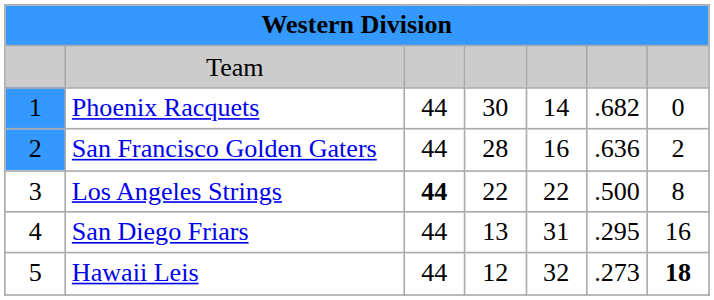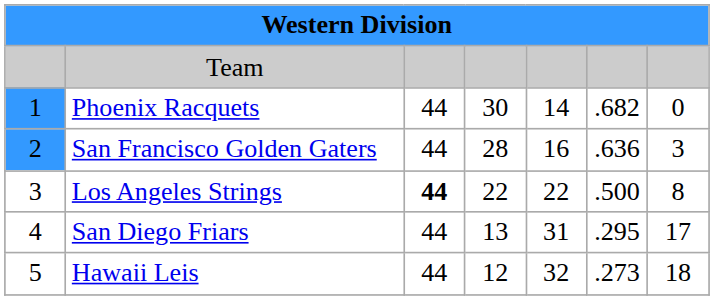San Francisco Golden Gaters | column 7: 2 -> 3
San Diego Friars | column 7: 16 -> 17
Hawaii Leis | column 7: bold -> normal
